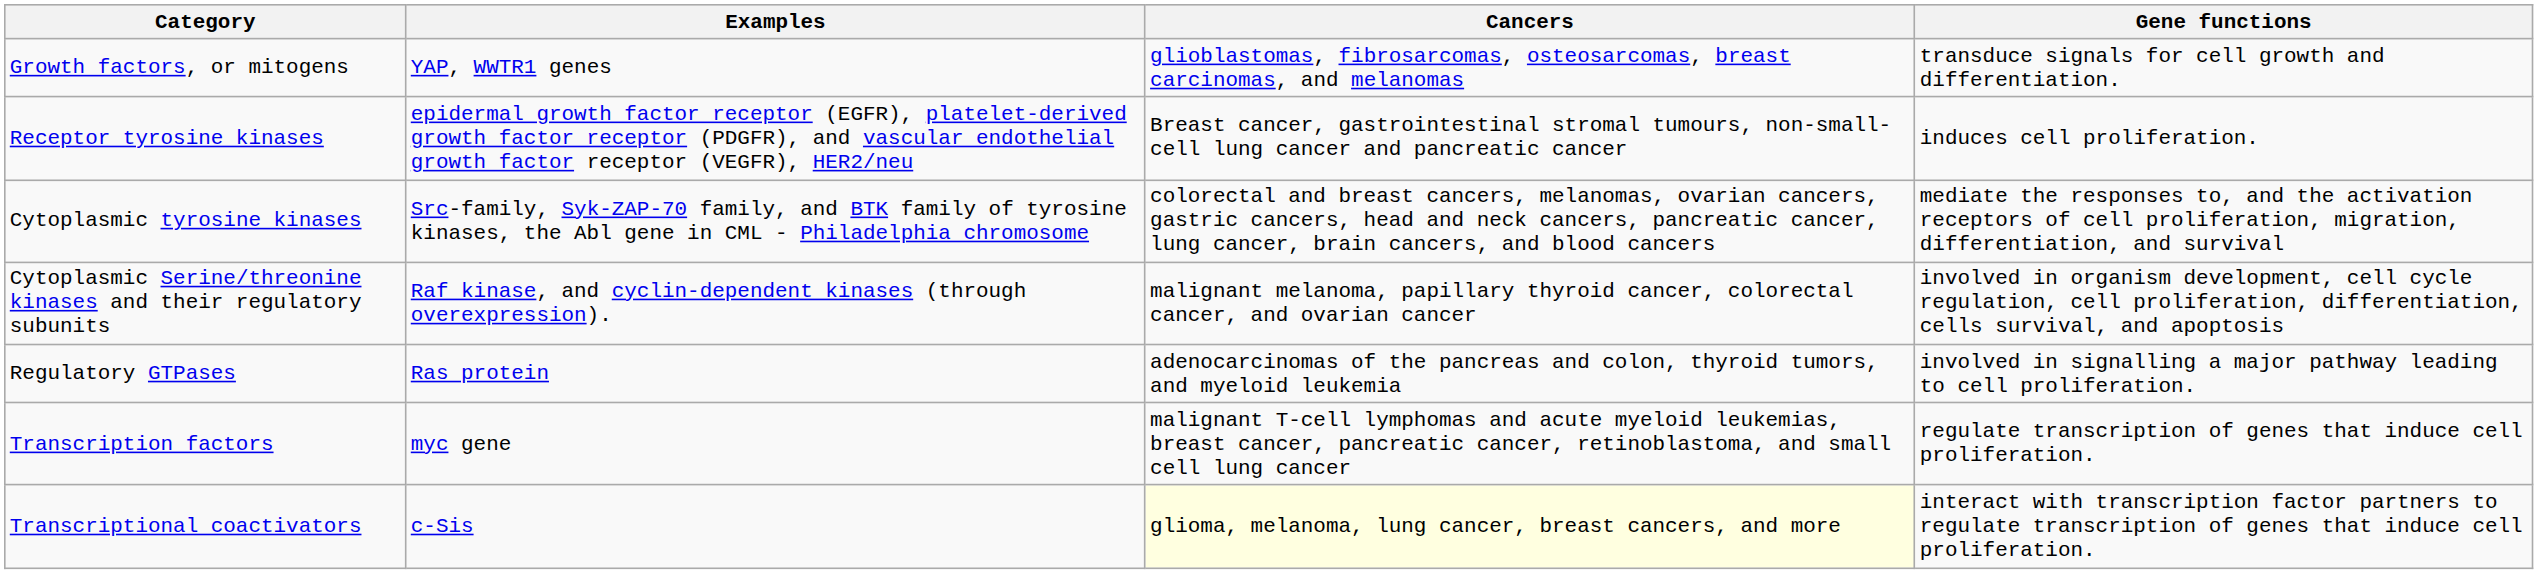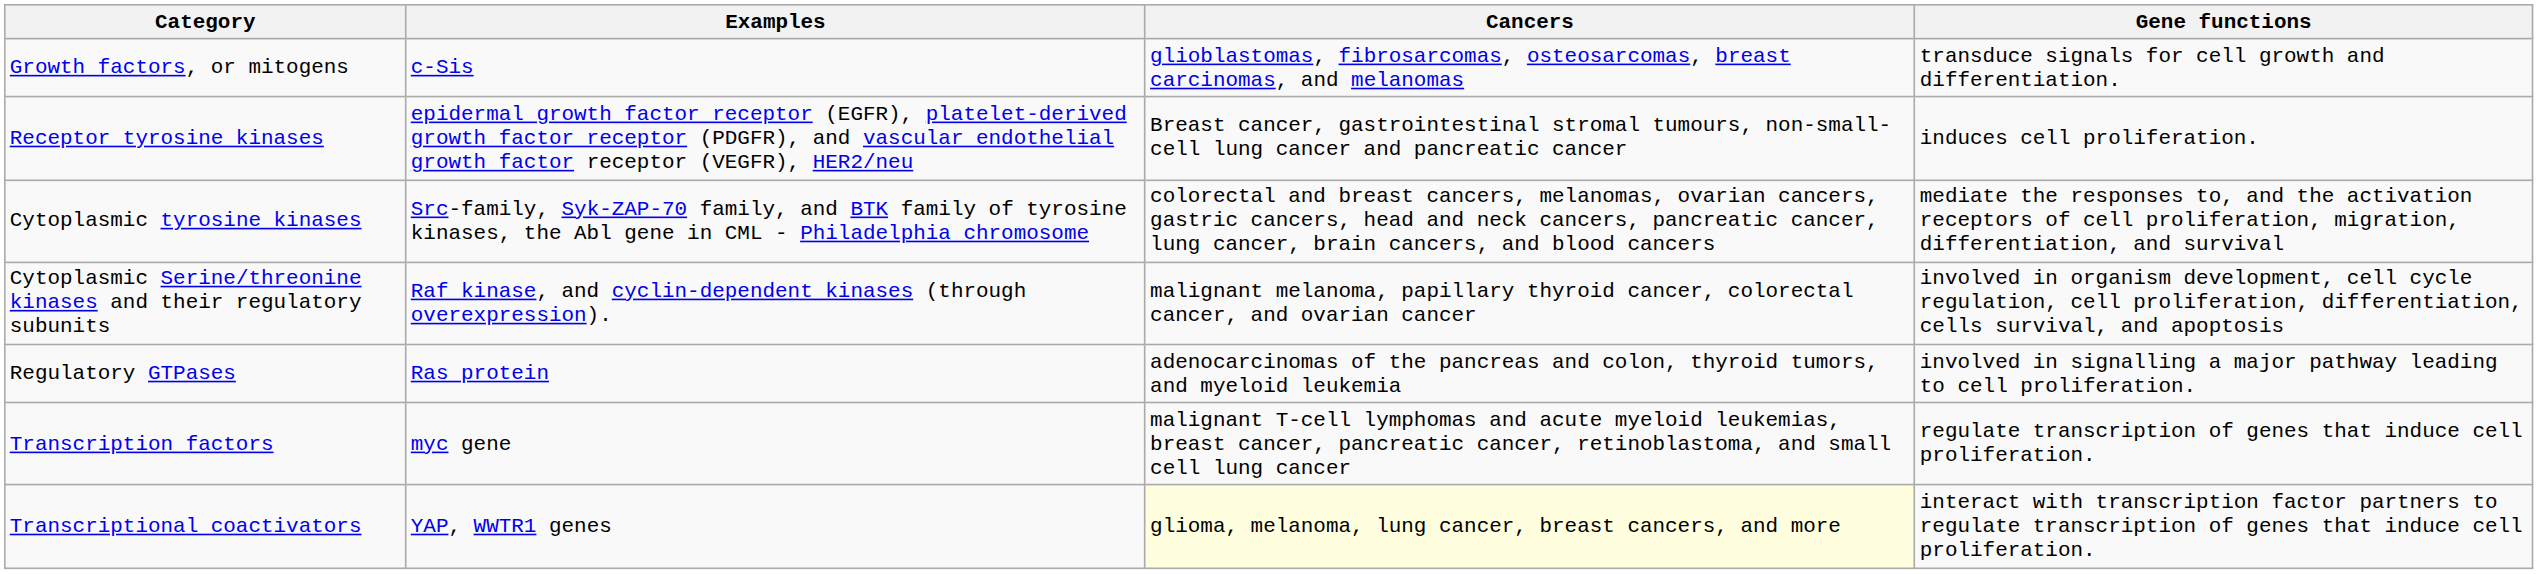Growth factors, or mitogens | Examples: YAP, WWTR1 genes -> c-Sis
Transcriptional coactivators | Examples: c-Sis -> YAP, WWTR1 genes
